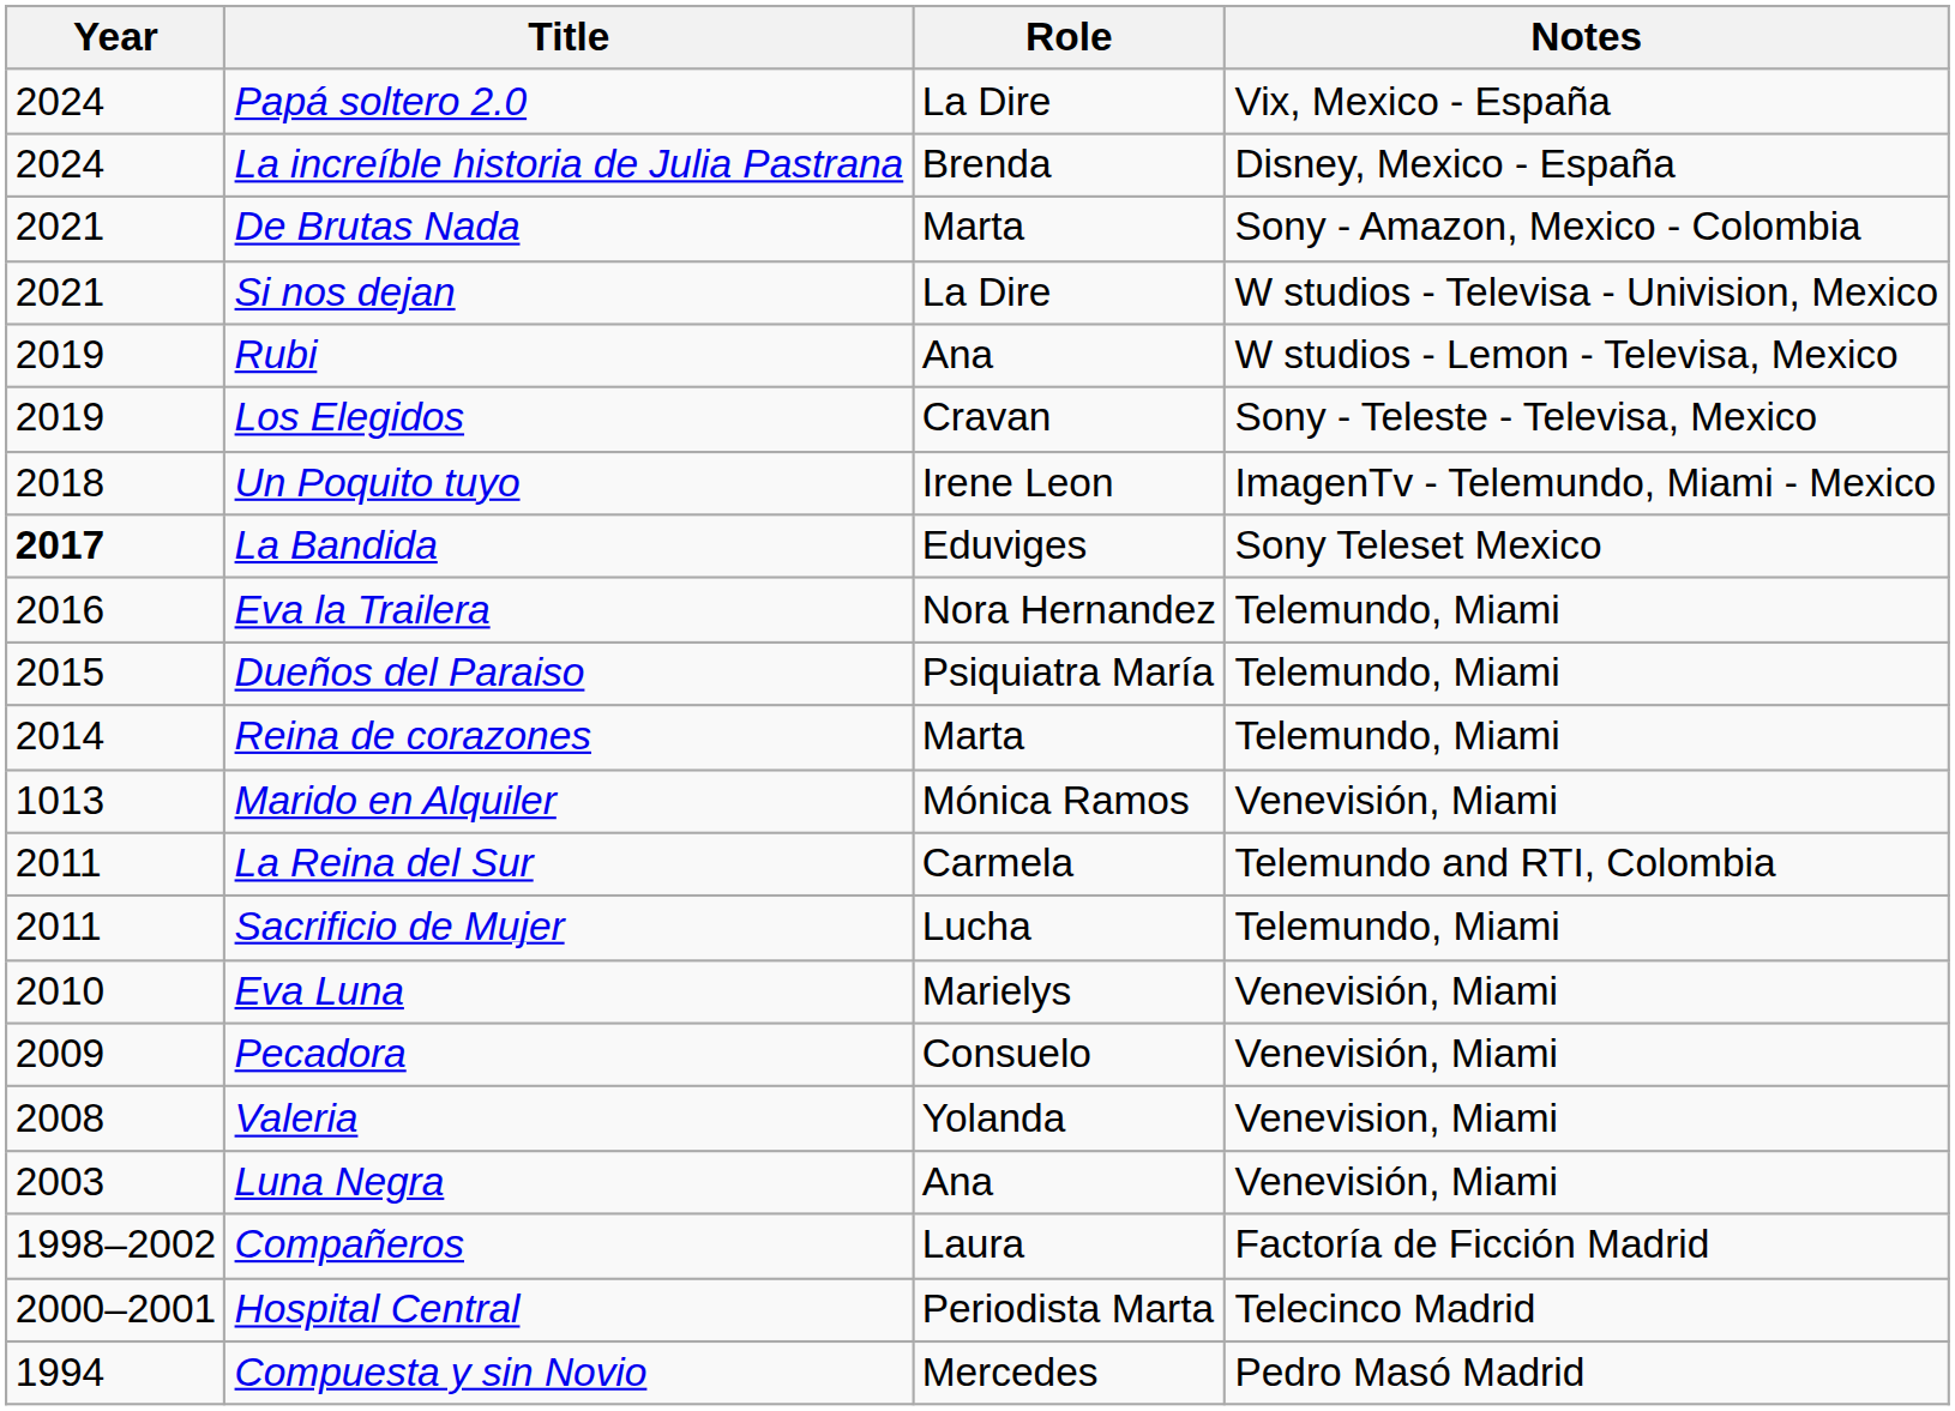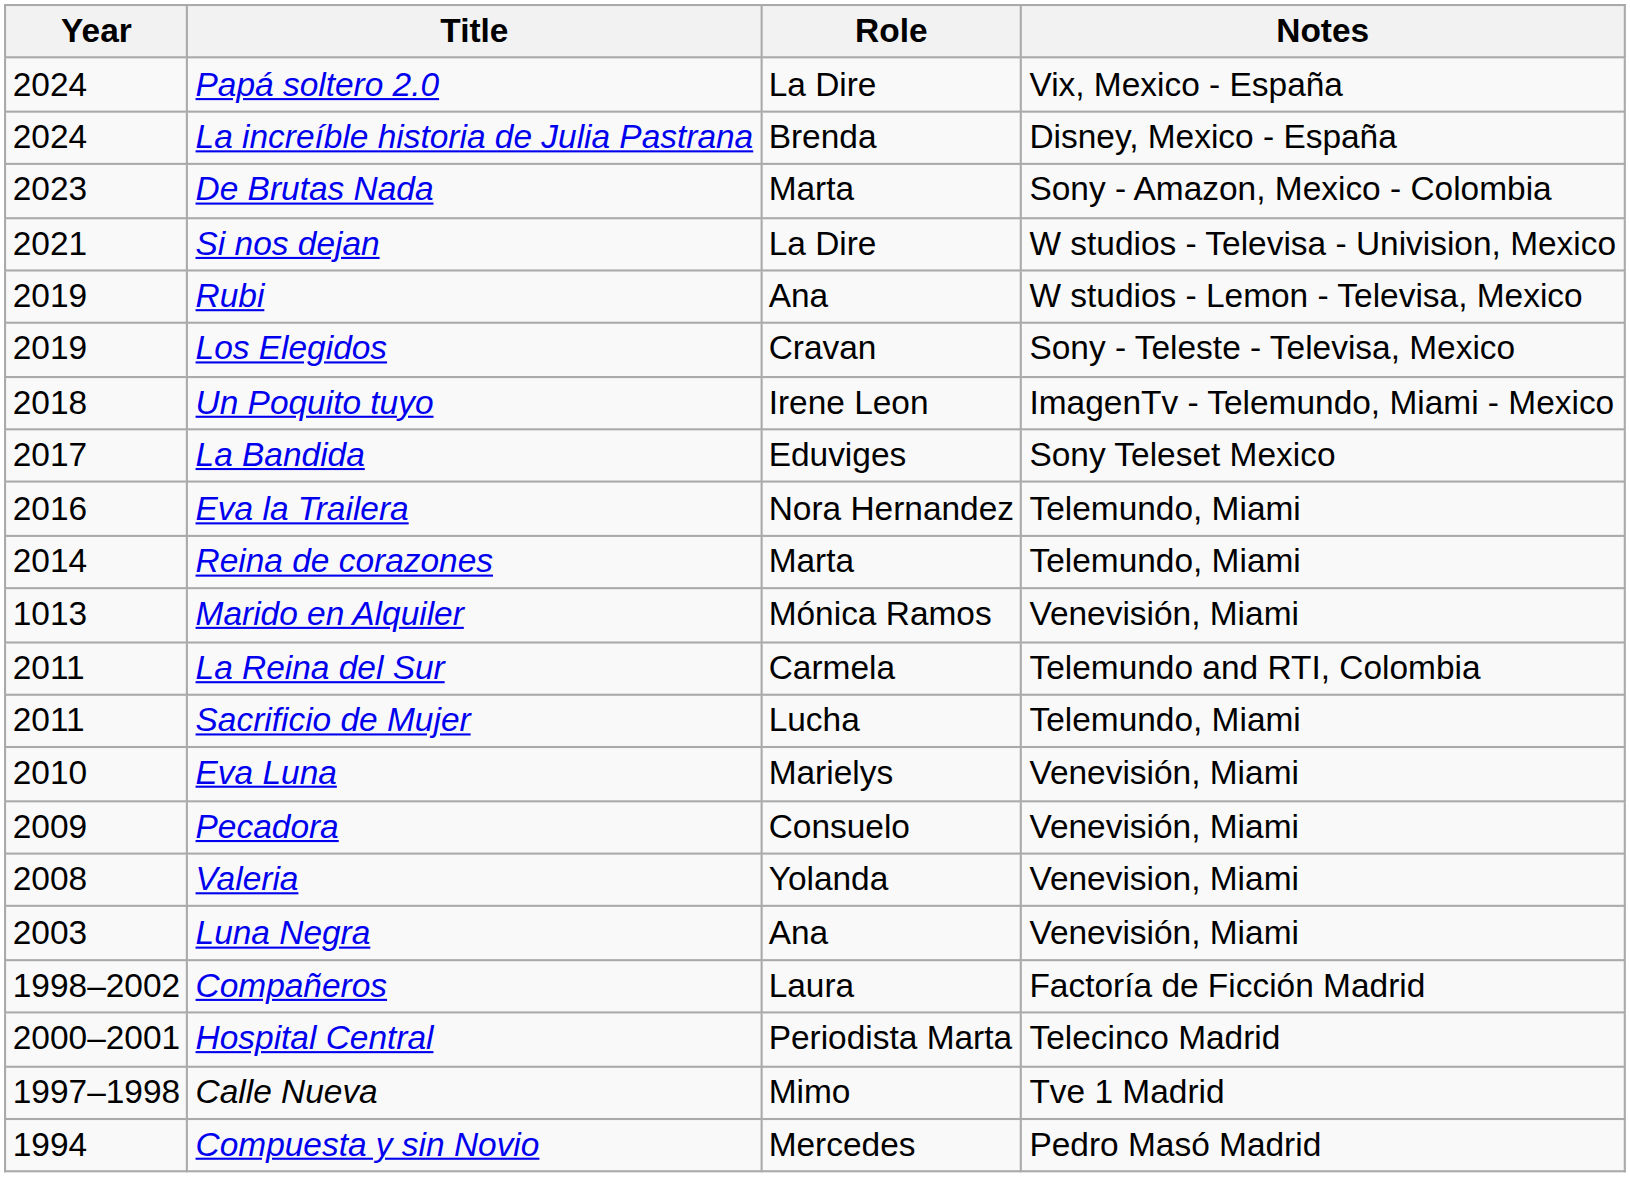De Brutas Nada | Year: 2021 -> 2023
La Bandida | Year: bold -> normal
- row: 2015 | Dueños del Paraiso | Psiquiatra María | Telemundo, Miami
+ row: 1997–1998 | Calle Nueva | Mimo | Tve 1 Madrid
